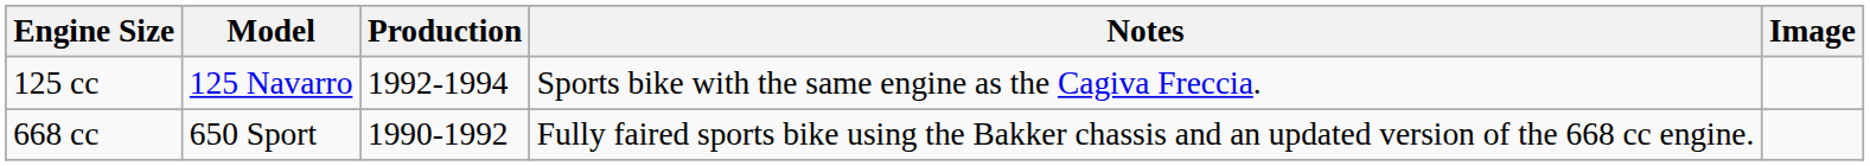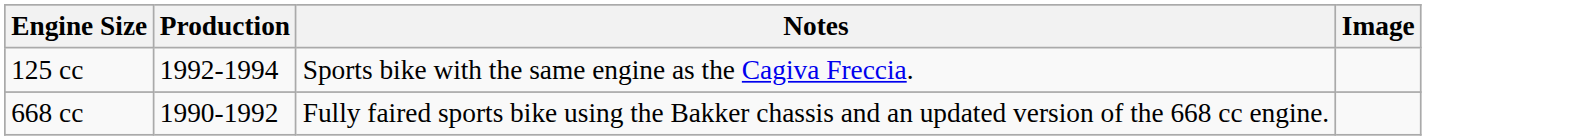- column: Model | 125 Navarro | 650 Sport
